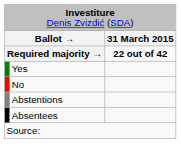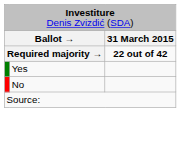- row: Abstentions
- row: Absentees
